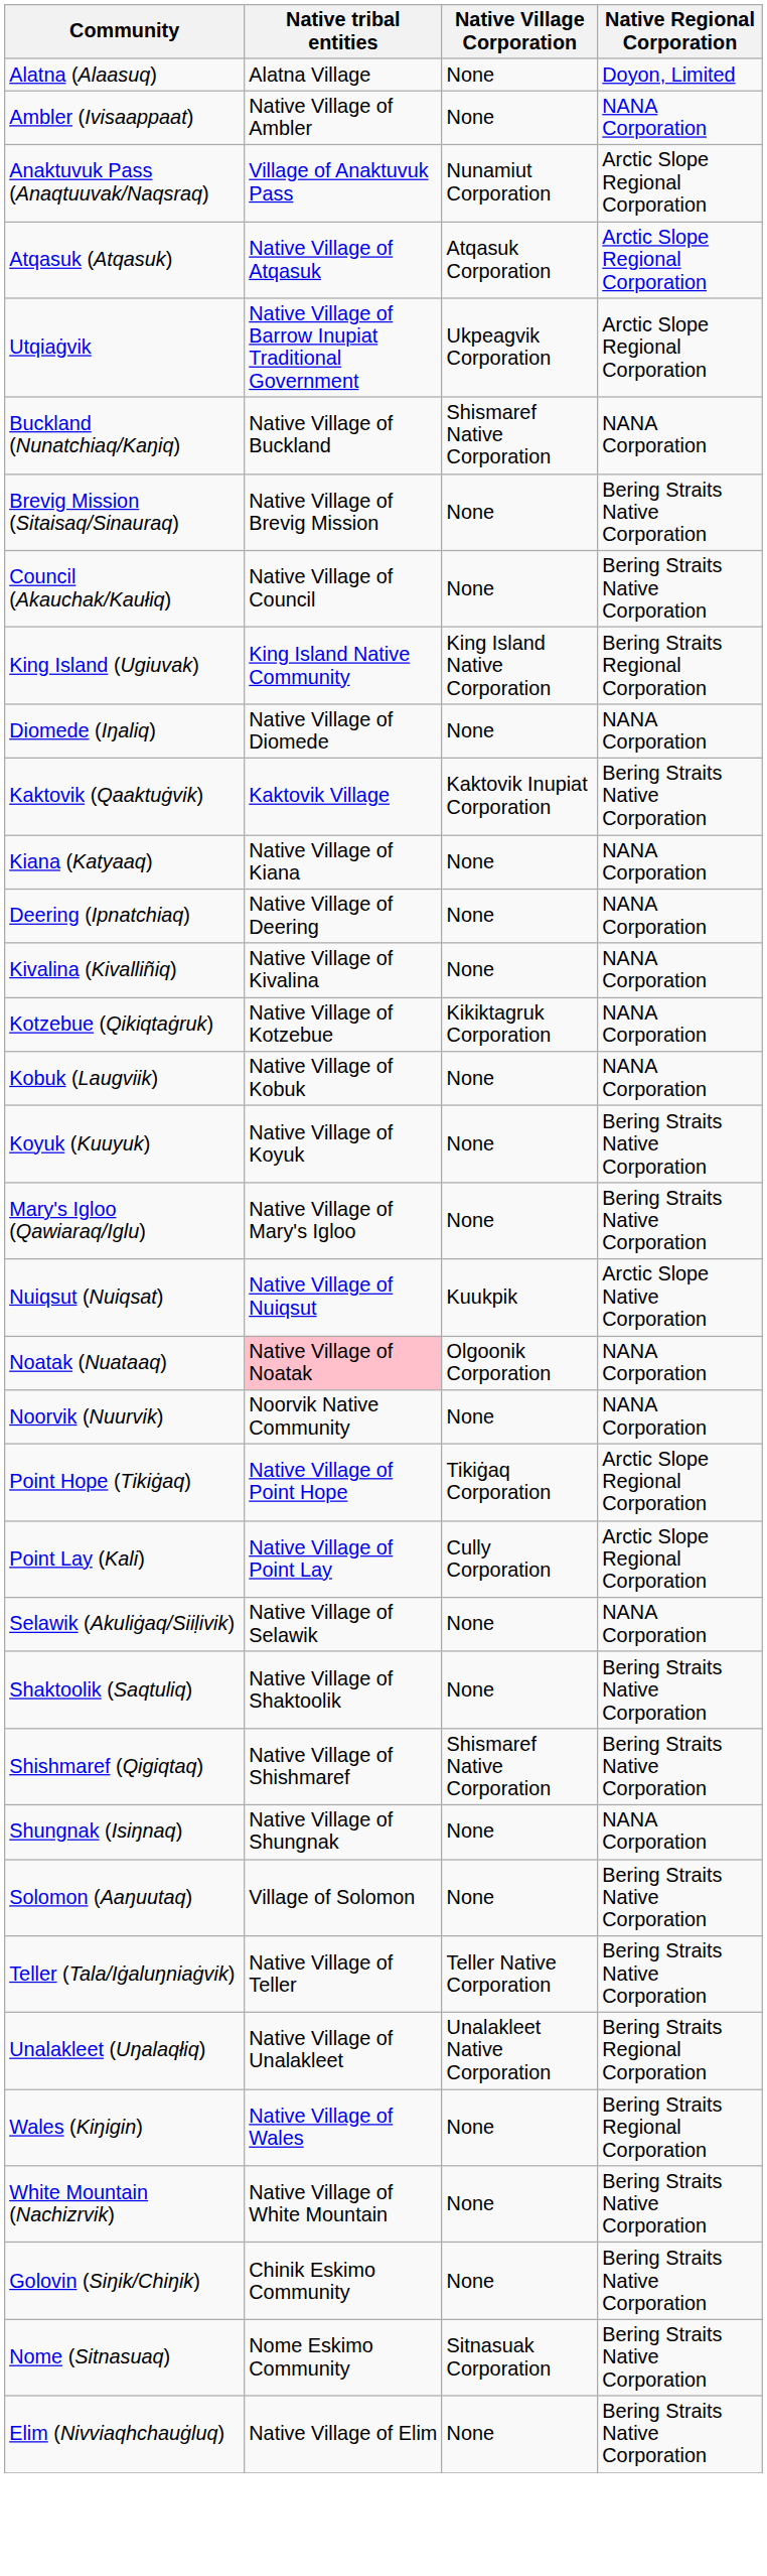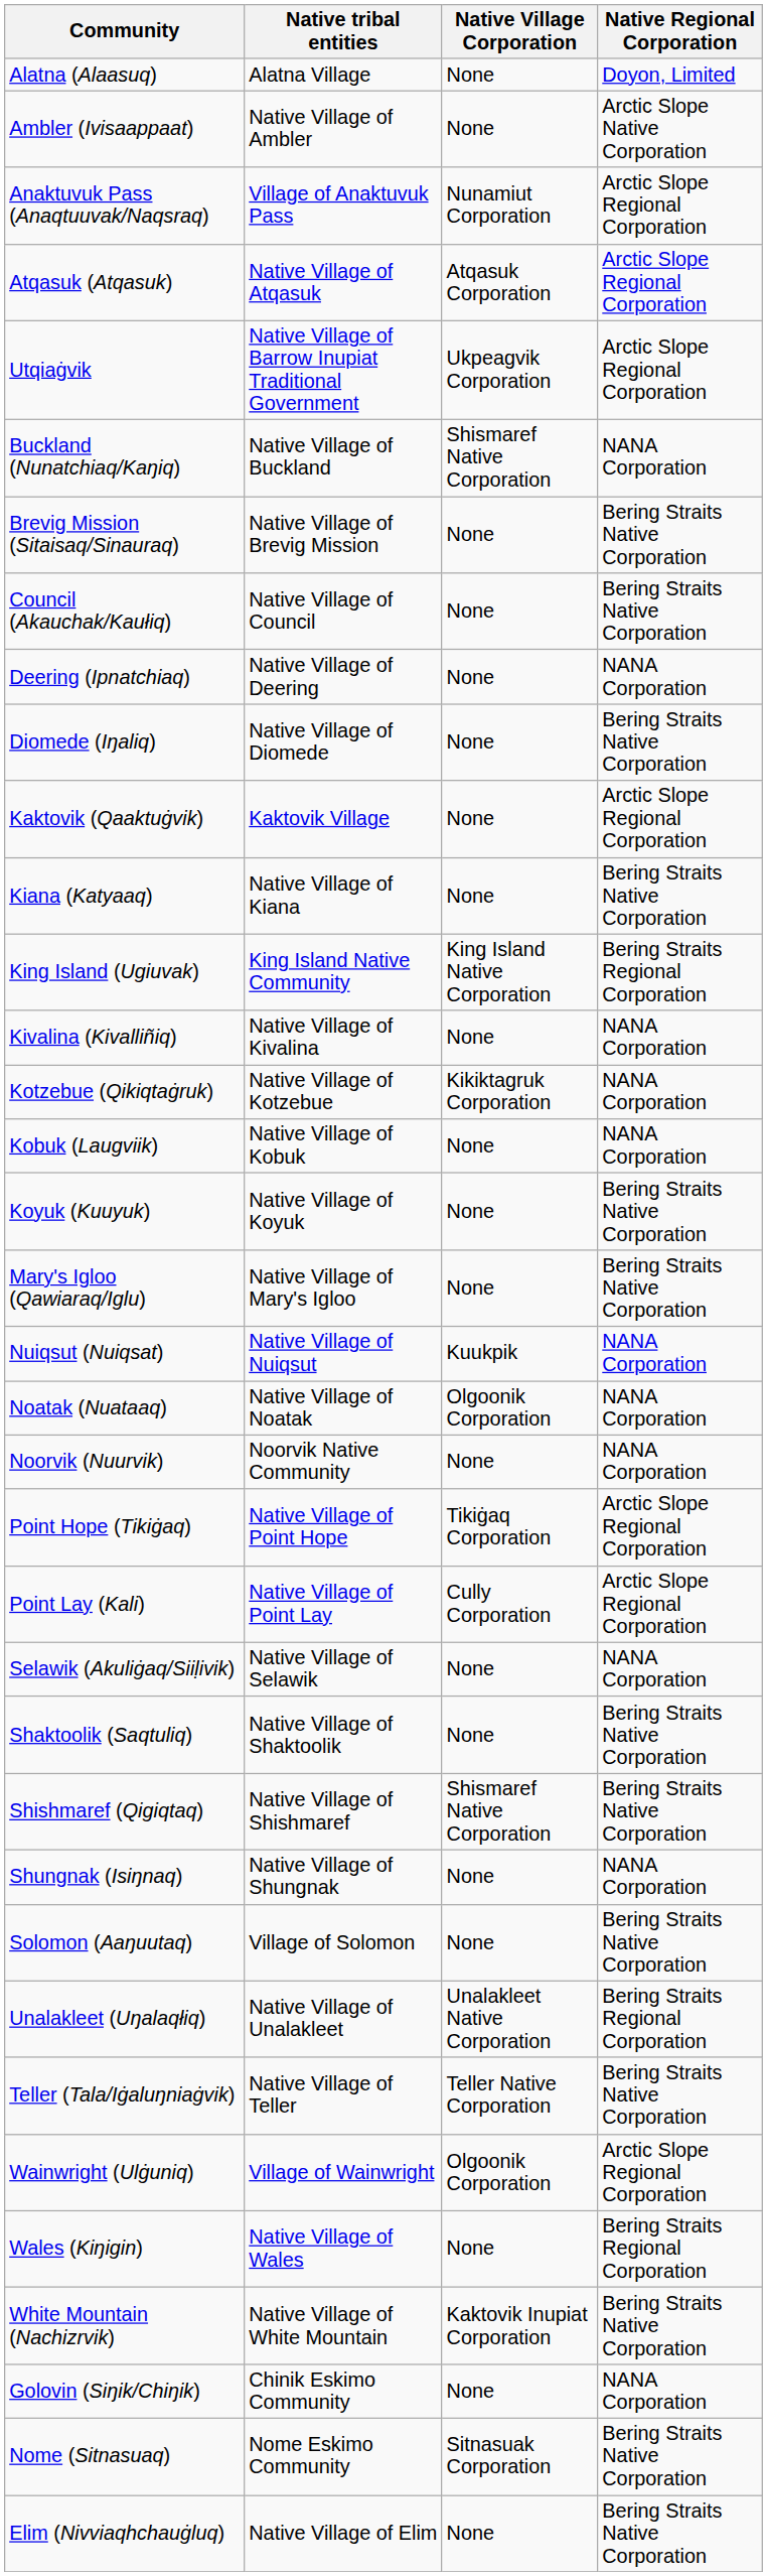Ambler (Ivisaappaat) | Native Regional Corporation: NANA Corporation -> Arctic Slope Native Corporation
rows swapped: Deering (Ipnatchiaq) <-> King Island (Ugiuvak)
Diomede (Iŋaliq) | Native Regional Corporation: NANA Corporation -> Bering Straits Native Corporation
Kaktovik (Qaaktuġvik) | Native Village Corporation: Kaktovik Inupiat Corporation -> None
Kaktovik (Qaaktuġvik) | Native Regional Corporation: Bering Straits Native Corporation -> Arctic Slope Regional Corporation
Kiana (Katyaaq) | Native Regional Corporation: NANA Corporation -> Bering Straits Native Corporation
Nuiqsut (Nuiqsat) | Native Regional Corporation: Arctic Slope Native Corporation -> NANA Corporation
Noatak (Nuataaq) | Native tribal entities: pink background -> no background
rows swapped: Teller (Tala/Iġaluŋniaġvik) <-> Unalakleet (Uŋalaqłiq)
+ row: Wainwright (Ulġuniq) | Village of Wainwright | Olgoonik Corporation | Arctic Slope Regional Corporation
White Mountain (Nachizrvik) | Native Village Corporation: None -> Kaktovik Inupiat Corporation
Golovin (Siŋik/Chiŋik) | Native Regional Corporation: Bering Straits Native Corporation -> NANA Corporation
